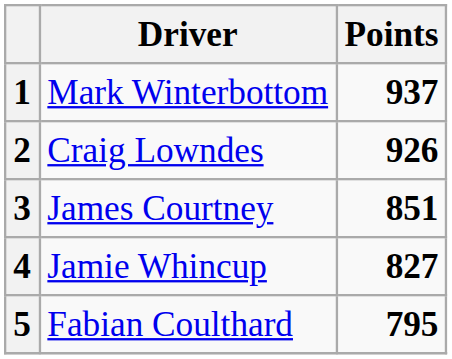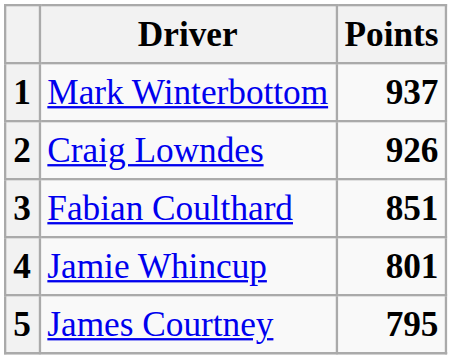3 | Driver: James Courtney -> Fabian Coulthard
4 | Points: 827 -> 801
5 | Driver: Fabian Coulthard -> James Courtney
